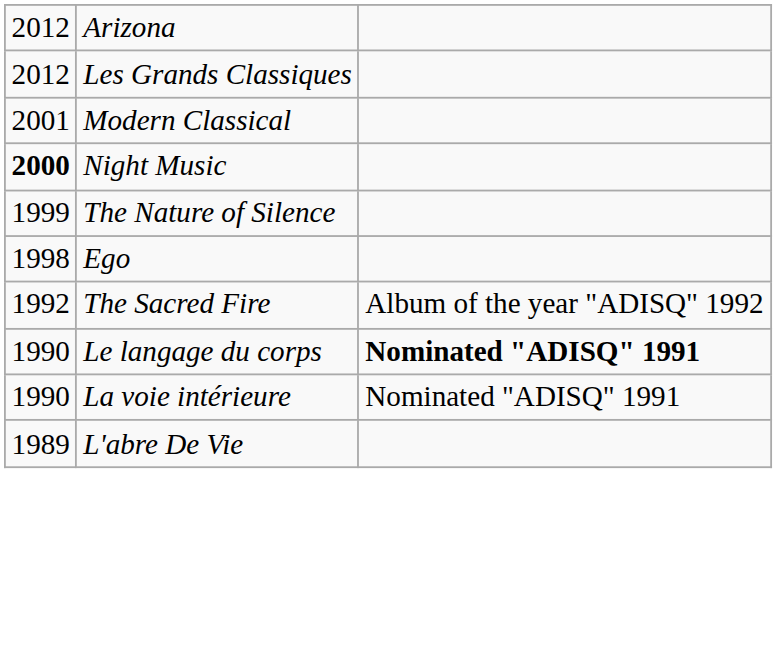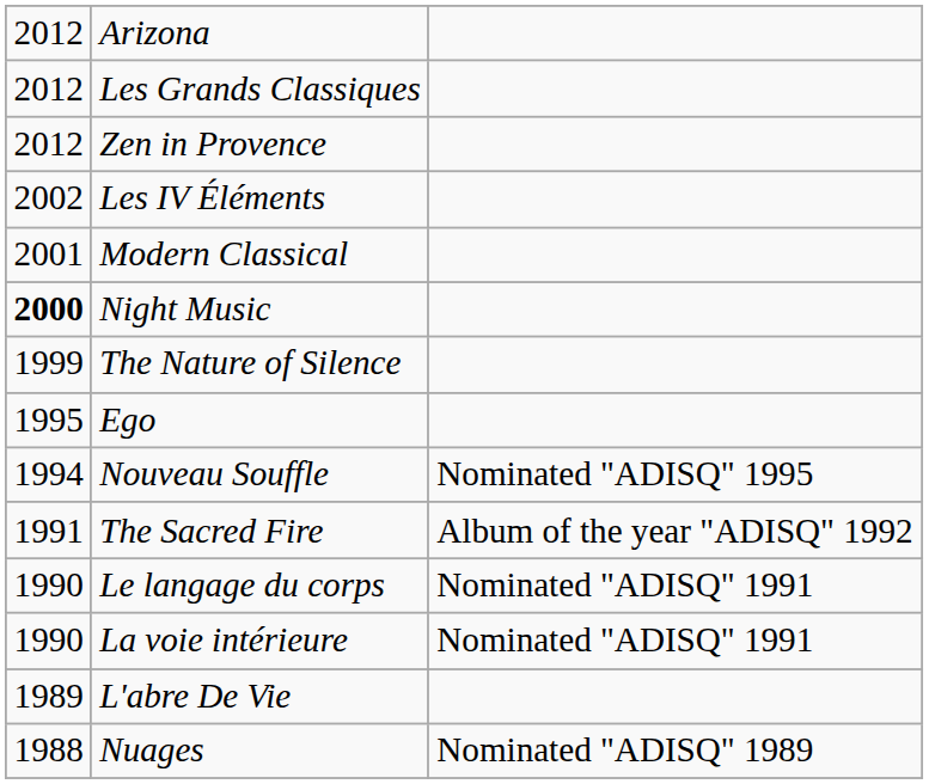+ row: 2012 | Zen in Provence
+ row: 2002 | Les IV Éléments
Ego | column 1: 1998 -> 1995
+ row: 1994 | Nouveau Souffle | Nominated "ADISQ" 1995
The Sacred Fire | column 1: 1992 -> 1991
Le langage du corps | column 3: bold -> normal
+ row: 1988 | Nuages | Nominated "ADISQ" 1989
